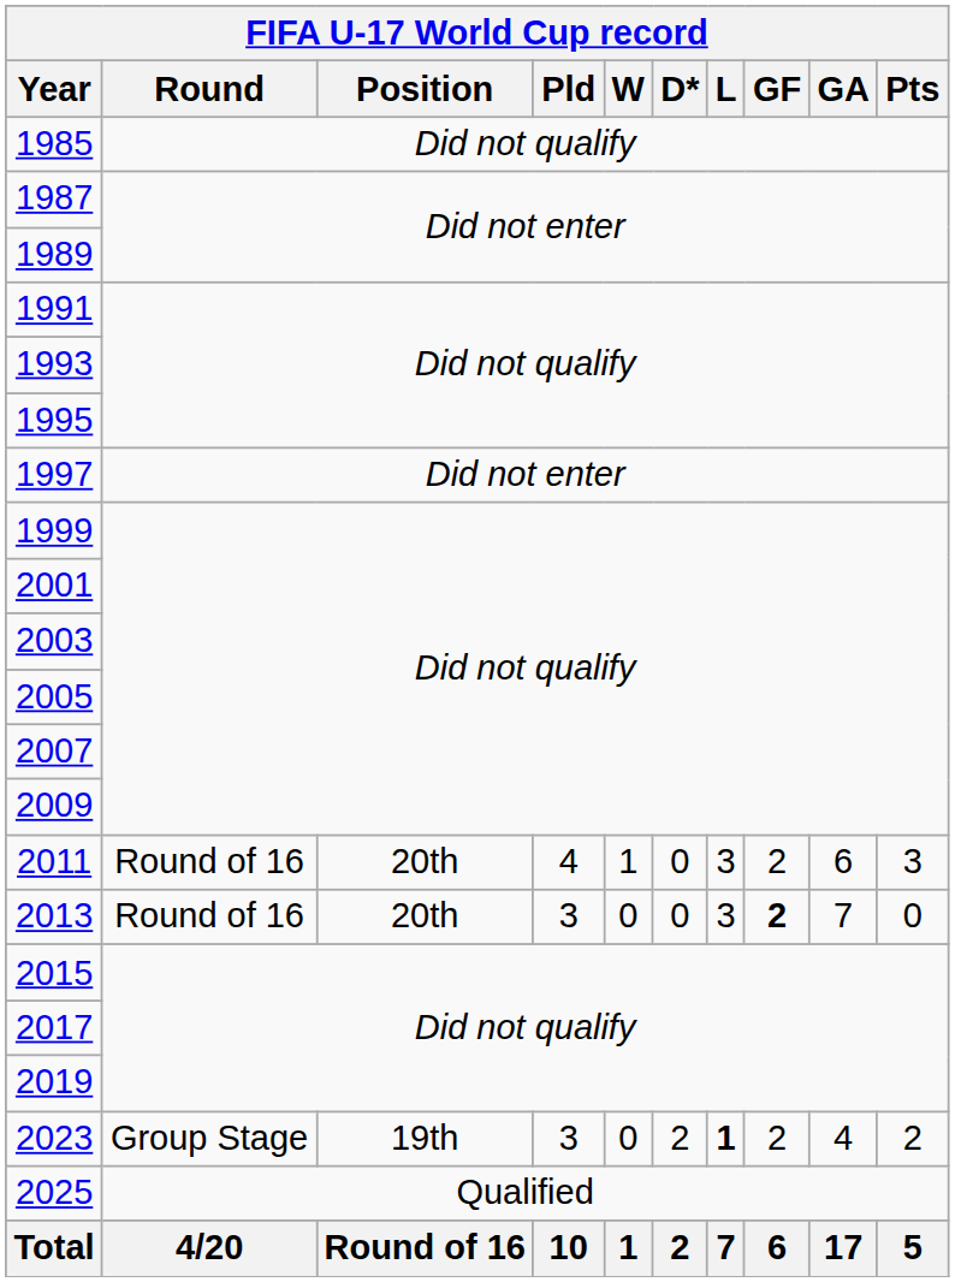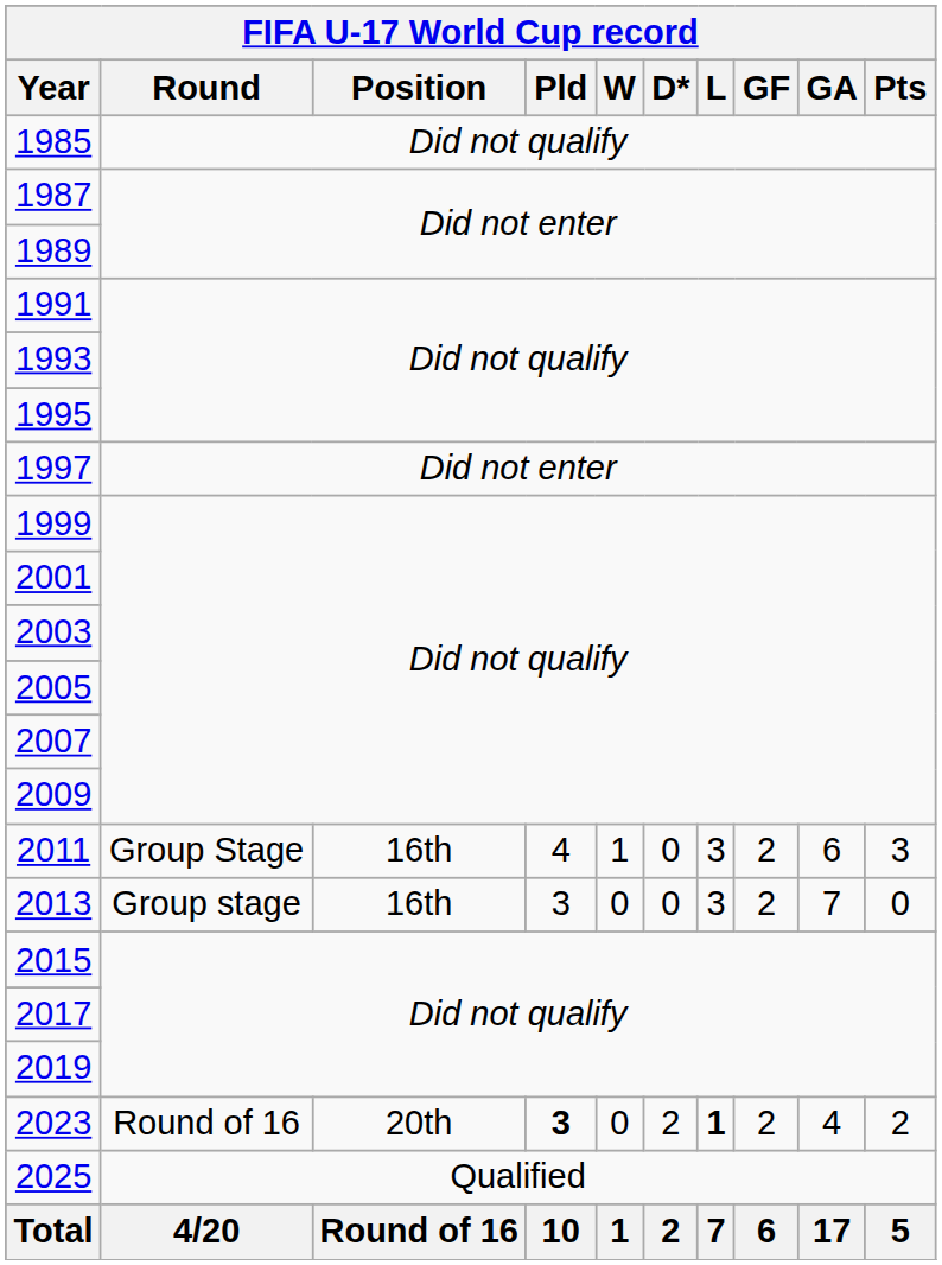2011 | Round: Round of 16 -> Group Stage
2011 | Position: 20th -> 16th
2013 | Round: Round of 16 -> Group stage
2013 | Position: 20th -> 16th
2013 | GF: bold -> normal
2023 | Round: Group Stage -> Round of 16
2023 | Position: 19th -> 20th
2023 | Pld: normal -> bold
